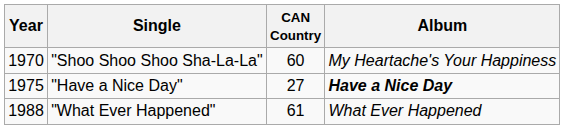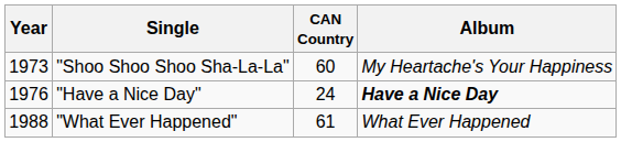"Shoo Shoo Shoo Sha-La-La" | Year: 1970 -> 1973
"Have a Nice Day" | Year: 1975 -> 1976
"Have a Nice Day" | CAN Country: 27 -> 24
